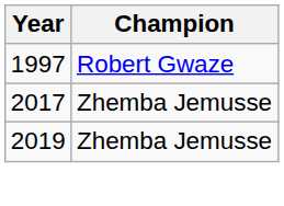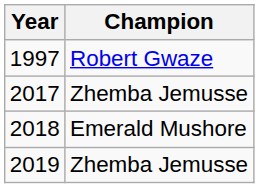+ row: 2018 | Emerald Mushore
